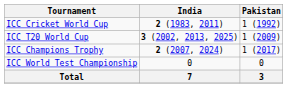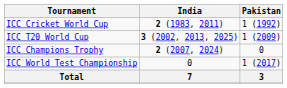ICC Champions Trophy | Pakistan: 1 (2017) -> 0
ICC World Test Championship | Pakistan: 0 -> 1 (2017)
